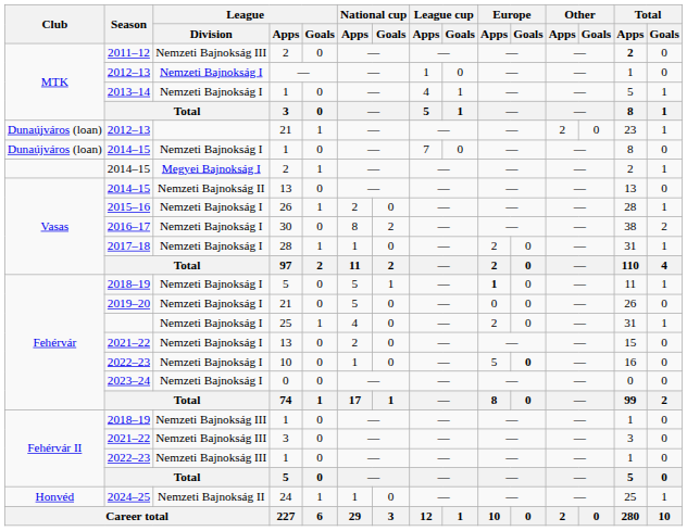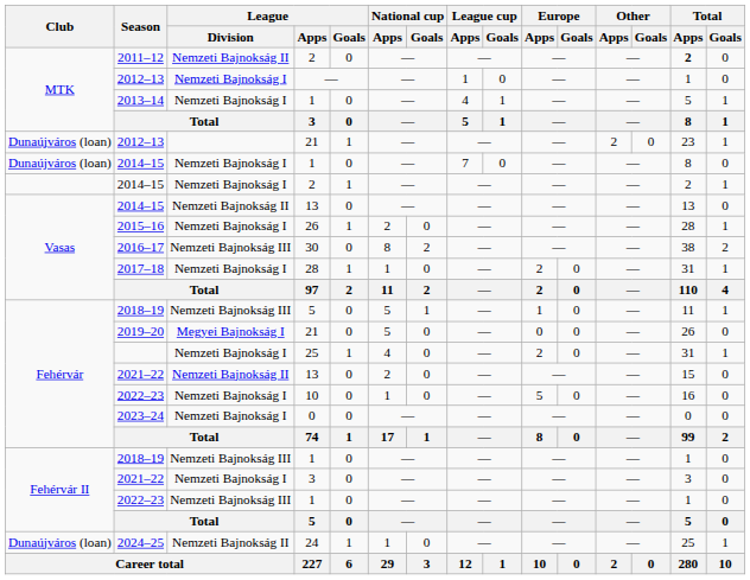2011–12 | League / Division: Nemzeti Bajnokság III -> Nemzeti Bajnokság II
2014–15 / 2 | League / Division: Megyei Bajnokság I -> Nemzeti Bajnokság I
2016–17 | League / Division: Nemzeti Bajnokság I -> Nemzeti Bajnokság III
2018–19 / 5 | League / Division: Nemzeti Bajnokság I -> Nemzeti Bajnokság III
2018–19 / 5 | Europe / Apps: bold -> normal
2019–20 | League / Division: Nemzeti Bajnokság I -> Megyei Bajnokság I
2021–22 / 13 | League / Division: Nemzeti Bajnokság I -> Nemzeti Bajnokság II
2022–23 / 10 | Europe / Goals: bold -> normal
2021–22 / 3 | League / Division: Nemzeti Bajnokság III -> Nemzeti Bajnokság I
2024–25 | Club: Honvéd -> Dunaújváros (loan)
